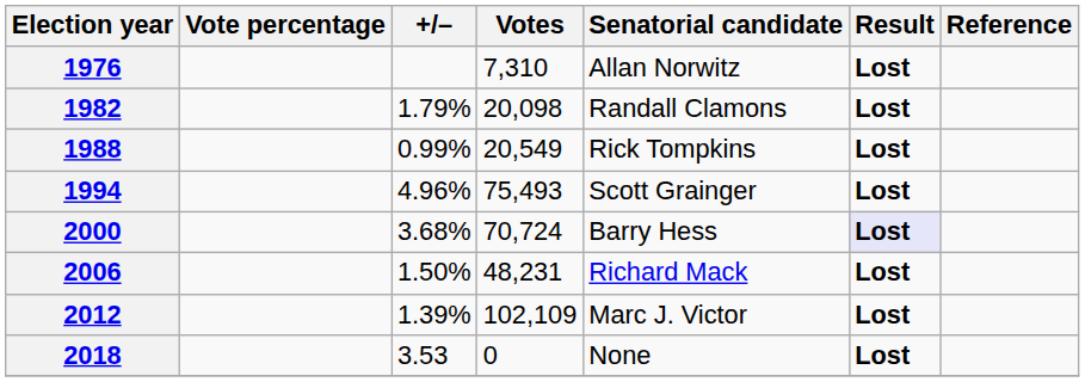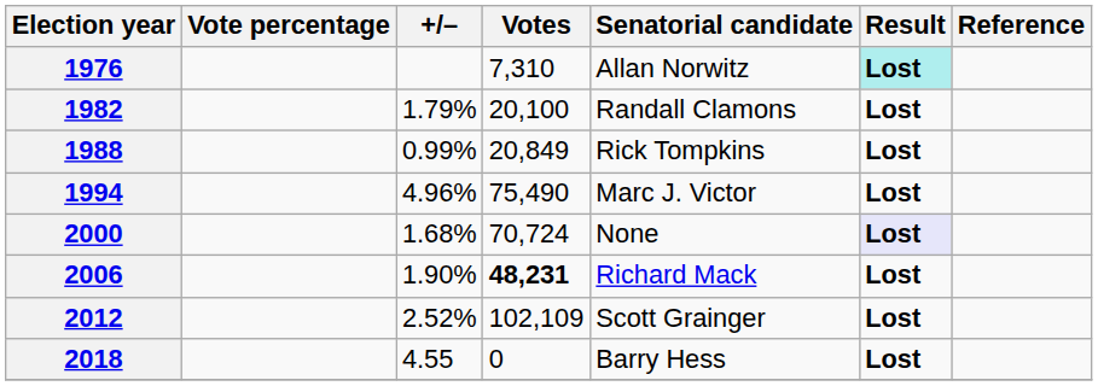1976 | Result: no background -> paleturquoise background
1982 | Votes: 20,098 -> 20,100
1988 | Votes: 20,549 -> 20,849
1994 | Votes: 75,493 -> 75,490
1994 | Senatorial candidate: Scott Grainger -> Marc J. Victor
2000 | +/–: 3.68% -> 1.68%
2000 | Senatorial candidate: Barry Hess -> None
2006 | +/–: 1.50% -> 1.90%
2006 | Votes: normal -> bold
2012 | +/–: 1.39% -> 2.52%
2012 | Senatorial candidate: Marc J. Victor -> Scott Grainger
2018 | +/–: 3.53 -> 4.55
2018 | Senatorial candidate: None -> Barry Hess
